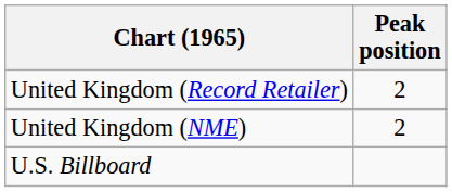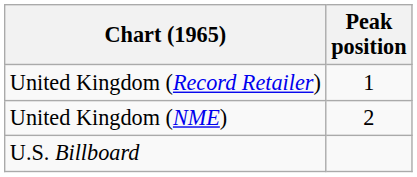United Kingdom (Record Retailer) | Peak position: 2 -> 1
